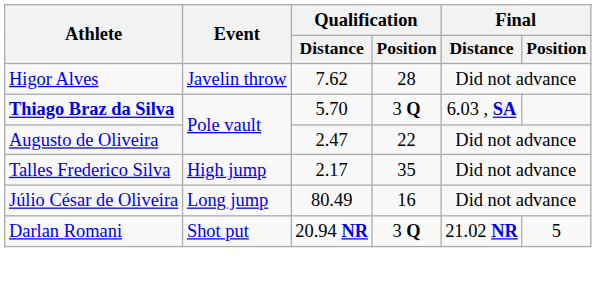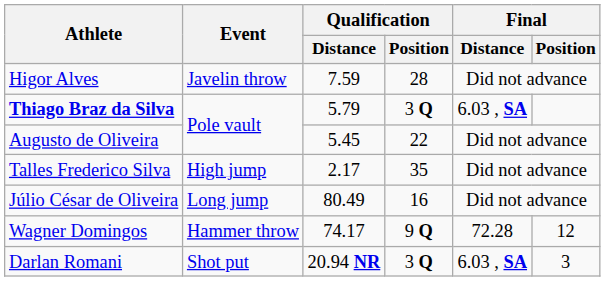Higor Alves | Qualification / Distance: 7.62 -> 7.59
Thiago Braz da Silva | Qualification / Distance: 5.70 -> 5.79
Augusto de Oliveira | Qualification / Distance: 2.47 -> 5.45
+ row: Wagner Domingos | Hammer throw | 74.17 | 9 Q | 72.28 | 12
Darlan Romani | Final / Distance: 21.02 NR -> 6.03 , SA
Darlan Romani | Final / Position: 5 -> 3
